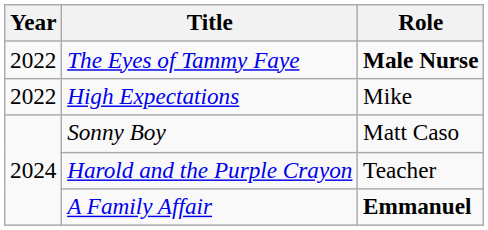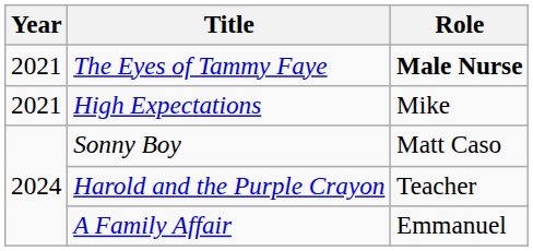The Eyes of Tammy Faye | Year: 2022 -> 2021
High Expectations | Year: 2022 -> 2021
A Family Affair | Role: bold -> normal
